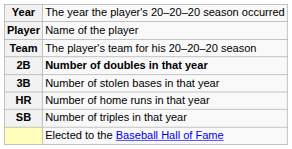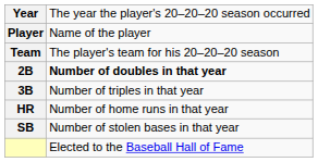3B | column 2: Number of stolen bases in that year -> Number of triples in that year
SB | column 2: Number of triples in that year -> Number of stolen bases in that year
